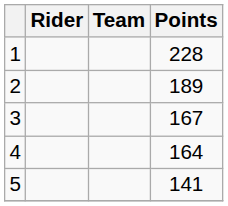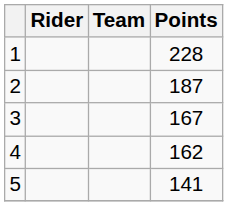2 | Points: 189 -> 187
4 | Points: 164 -> 162
